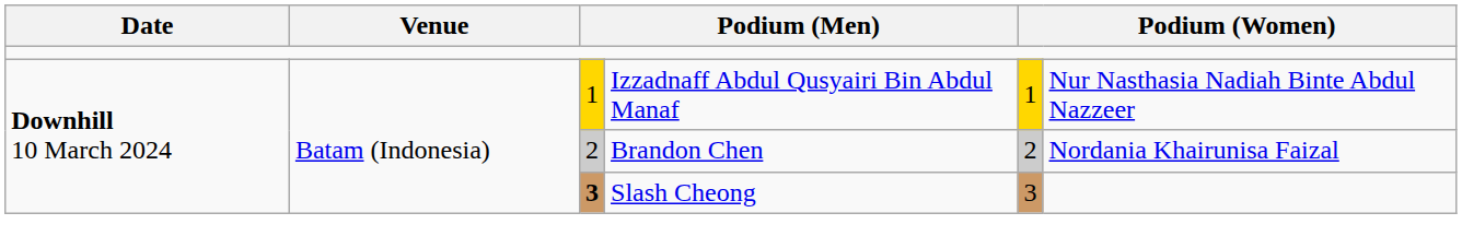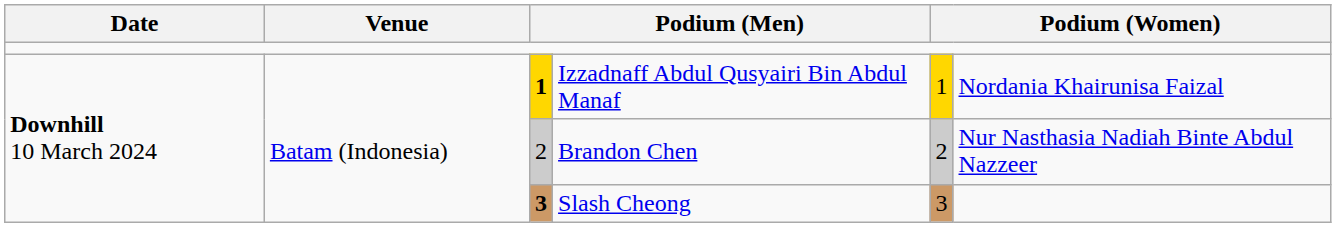Izzadnaff Abdul Qusyairi Bin Abdul Manaf | column 3: normal -> bold
Izzadnaff Abdul Qusyairi Bin Abdul Manaf | column 6: Nur Nasthasia Nadiah Binte Abdul Nazzeer -> Nordania Khairunisa Faizal
Brandon Chen | column 6: Nordania Khairunisa Faizal -> Nur Nasthasia Nadiah Binte Abdul Nazzeer
